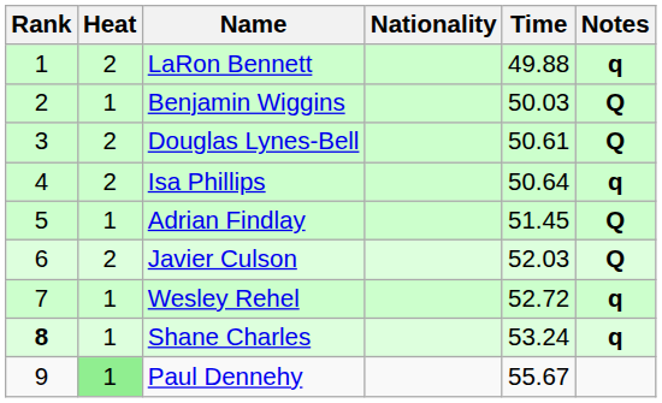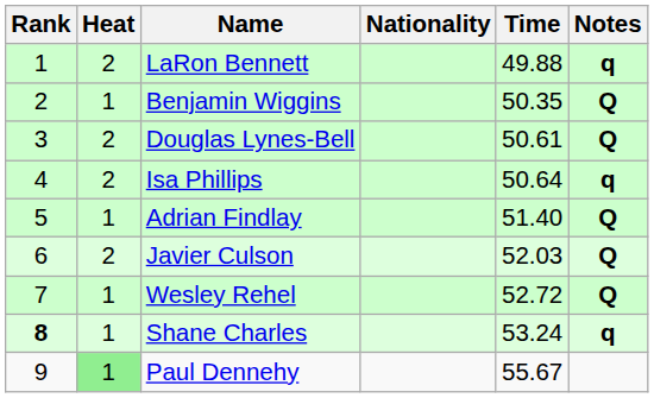Benjamin Wiggins | Time: 50.03 -> 50.35
Adrian Findlay | Time: 51.45 -> 51.40
Wesley Rehel | Notes: q -> Q
